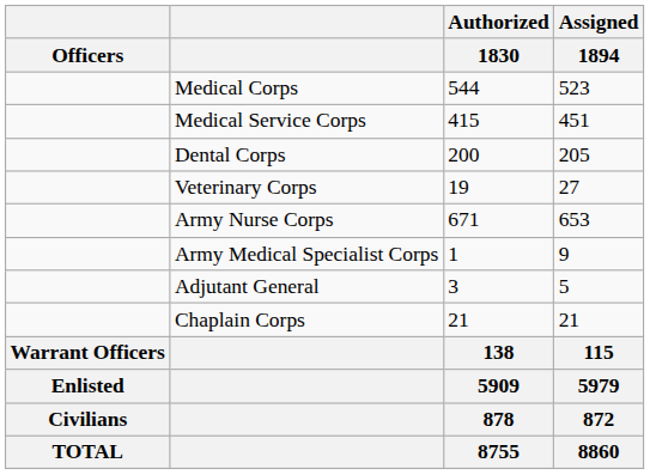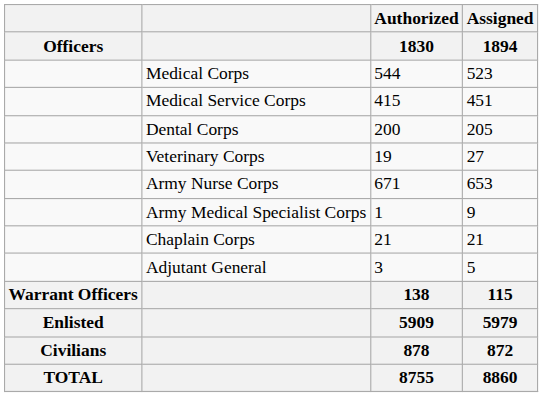rows swapped: Chaplain Corps <-> Adjutant General
